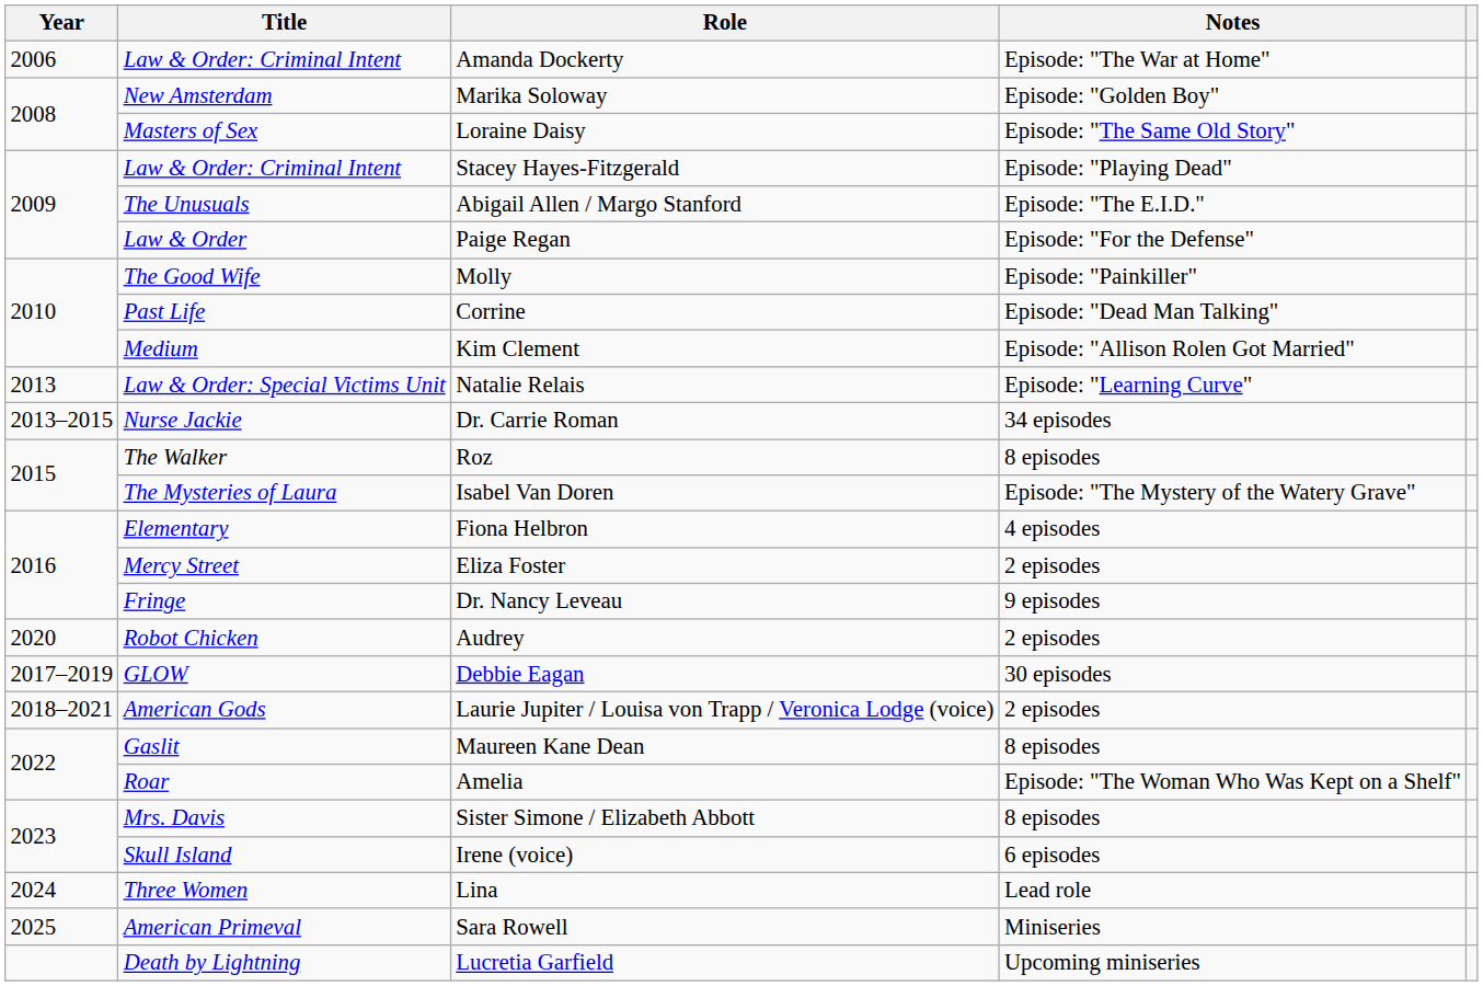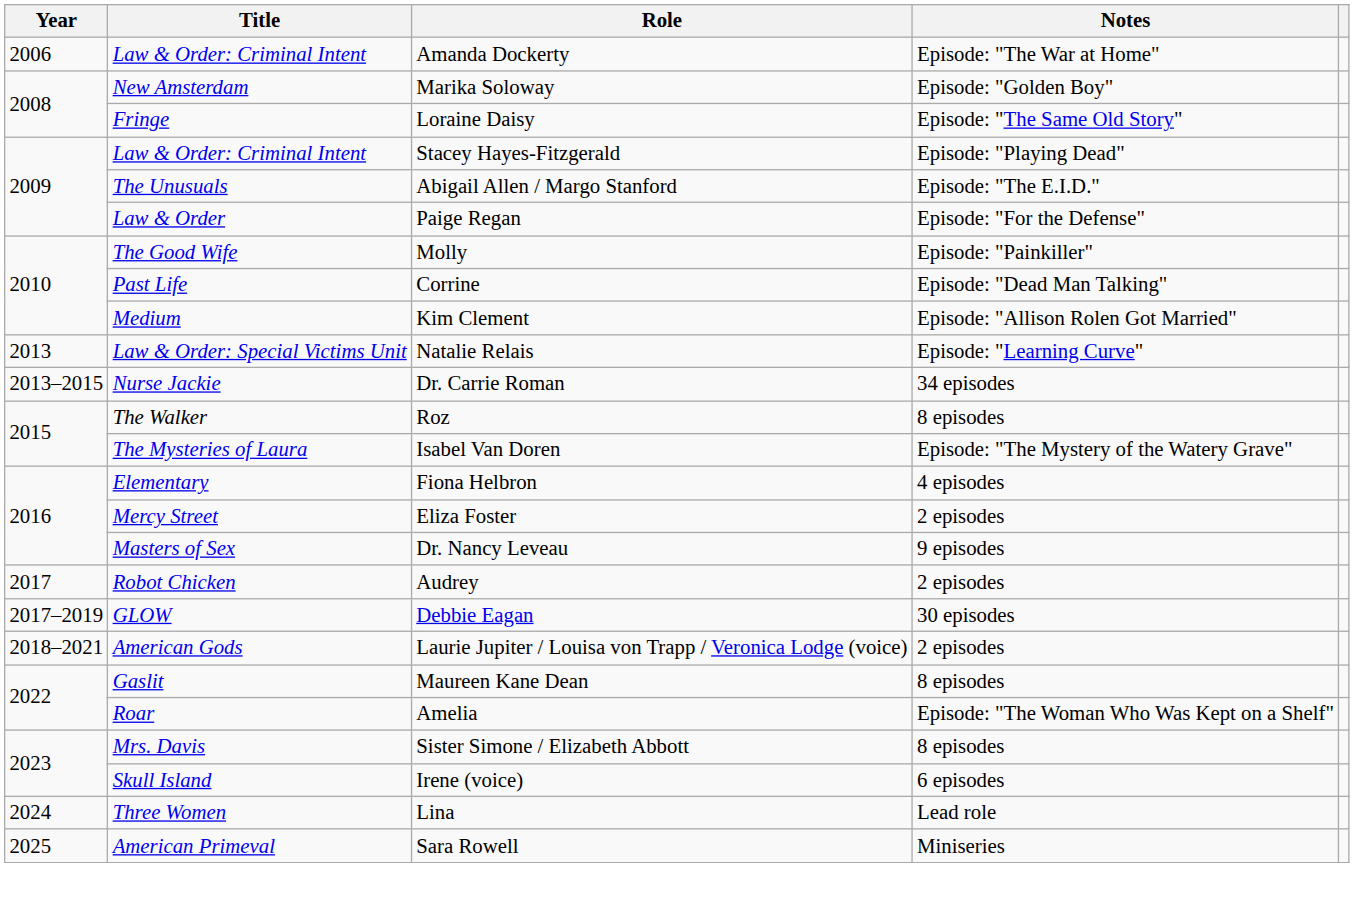Loraine Daisy | Title: Masters of Sex -> Fringe
Dr. Nancy Leveau | Title: Fringe -> Masters of Sex
Audrey | Year: 2020 -> 2017
- row: Death by Lightning | Lucretia Garfield | Upcoming miniseries
